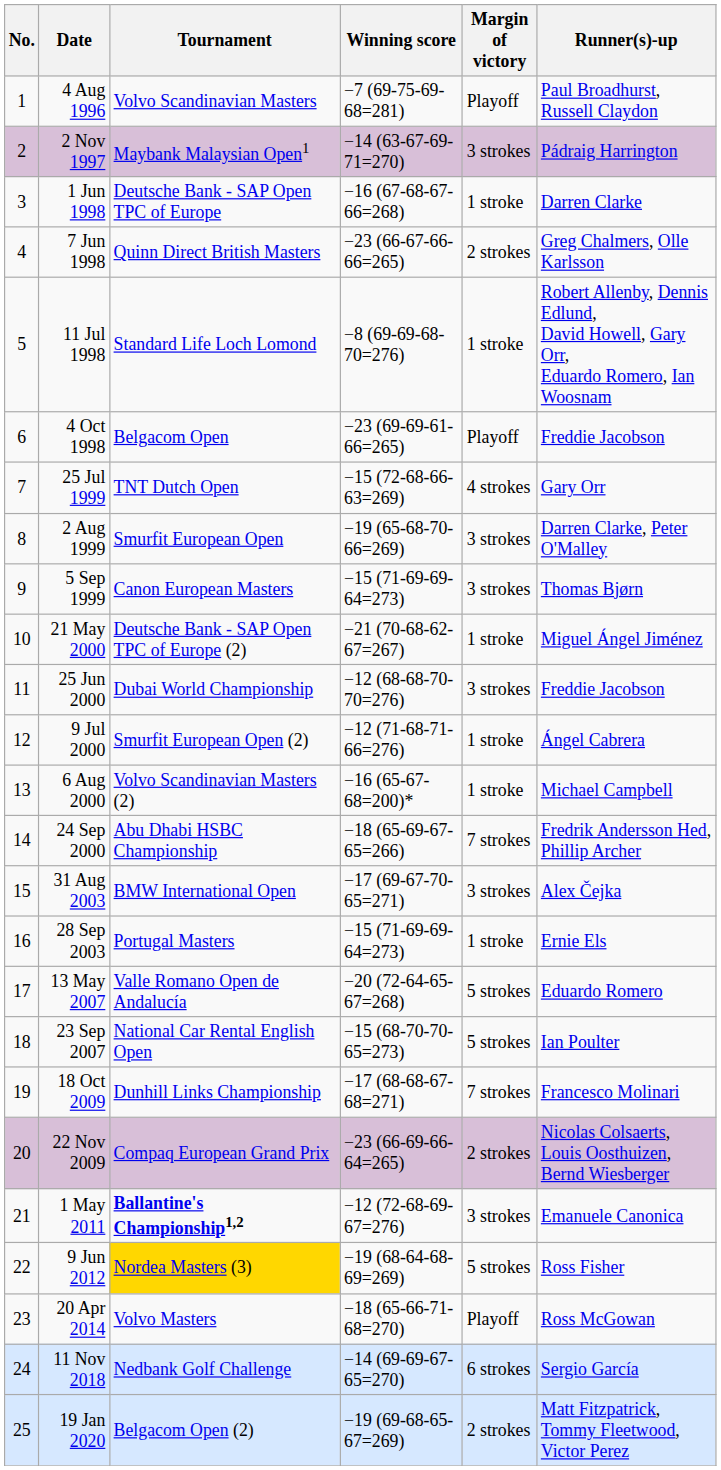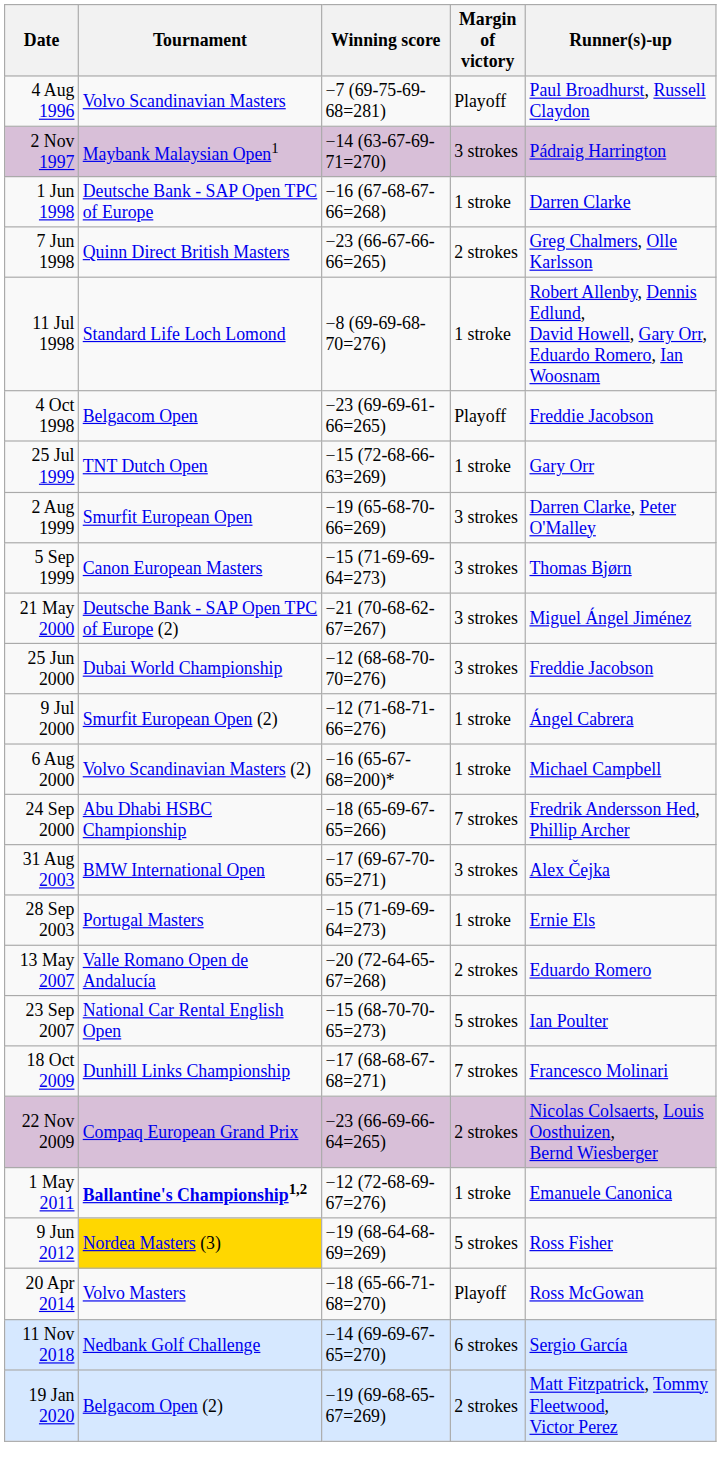- column: No. | 1 | 2 | 3 | 4 | 5 | 6 | 7 | 8 | 9 | 10 | 11 | 12 | 13 | 14 | 15 | 16 | 17 | 18 | 19 | 20 | 21 | 22 | 23 | 24 | 25
25 Jul 1999 | Margin of victory: 4 strokes -> 1 stroke
21 May 2000 | Margin of victory: 1 stroke -> 3 strokes
13 May 2007 | Margin of victory: 5 strokes -> 2 strokes
1 May 2011 | Margin of victory: 3 strokes -> 1 stroke
